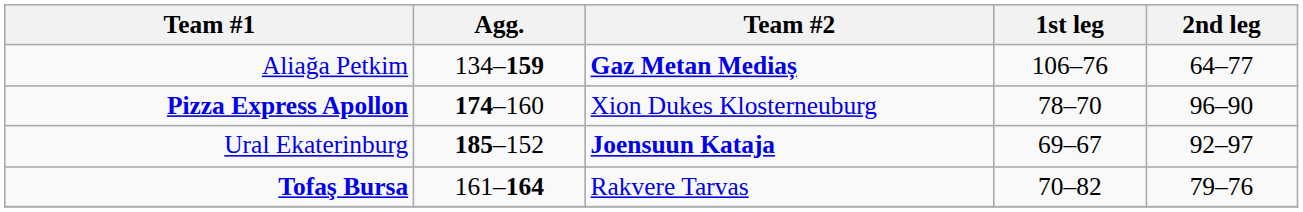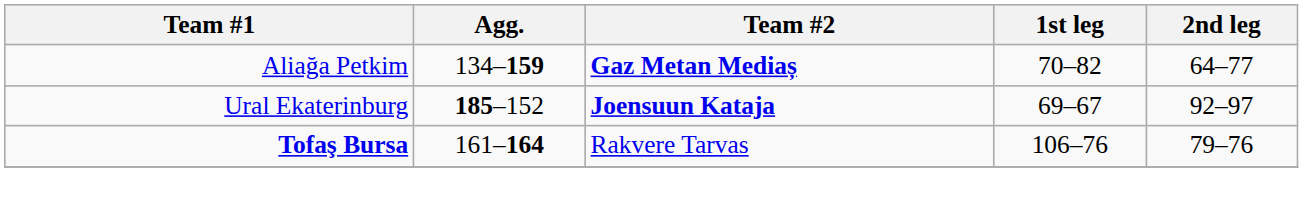Aliağa Petkim | 1st leg: 106–76 -> 70–82
- row: Pizza Express Apollon | 174–160 | Xion Dukes Klosterneuburg | 78–70 | 96–90
Tofaş Bursa | 1st leg: 70–82 -> 106–76
